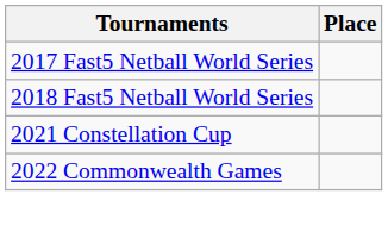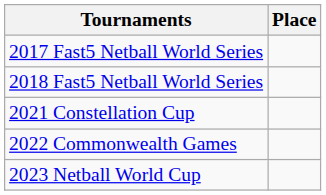+ row: 2023 Netball World Cup
